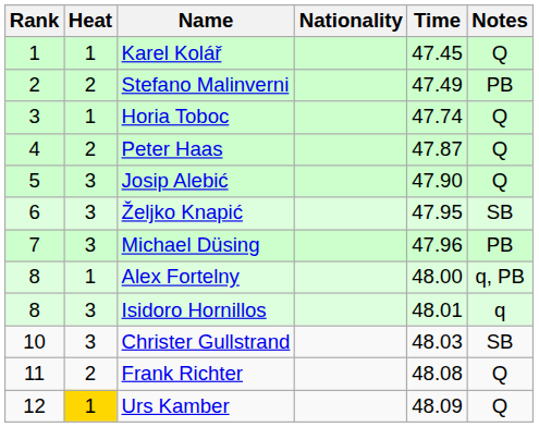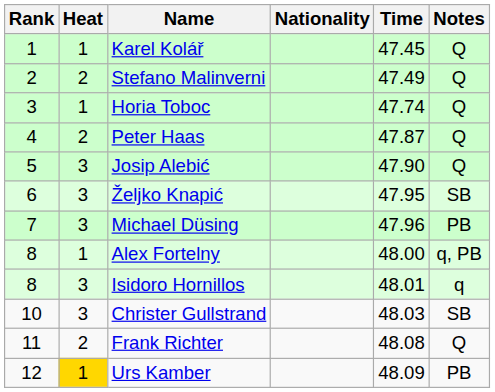Stefano Malinverni | Notes: PB -> Q
Urs Kamber | Notes: Q -> PB
